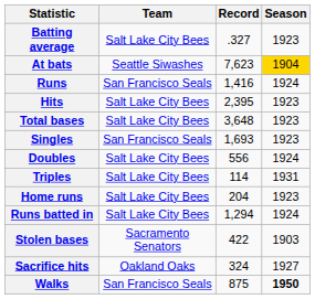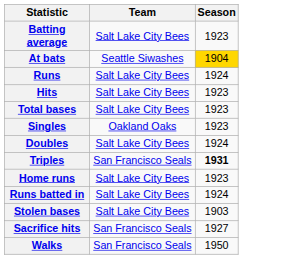- column: Record | .327 | 7,623 | 1,416 | 2,395 | 3,648 | 1,693 | 556 | 114 | 204 | 1,294 | 422 | 324 | 875
Runs | Team: San Francisco Seals -> Salt Lake City Bees
Singles | Team: San Francisco Seals -> Oakland Oaks
Triples | Team: Salt Lake City Bees -> San Francisco Seals
Triples | Season: normal -> bold
Stolen bases | Team: Sacramento Senators -> Salt Lake City Bees
Sacrifice hits | Team: Oakland Oaks -> San Francisco Seals
Walks | Season: bold -> normal
